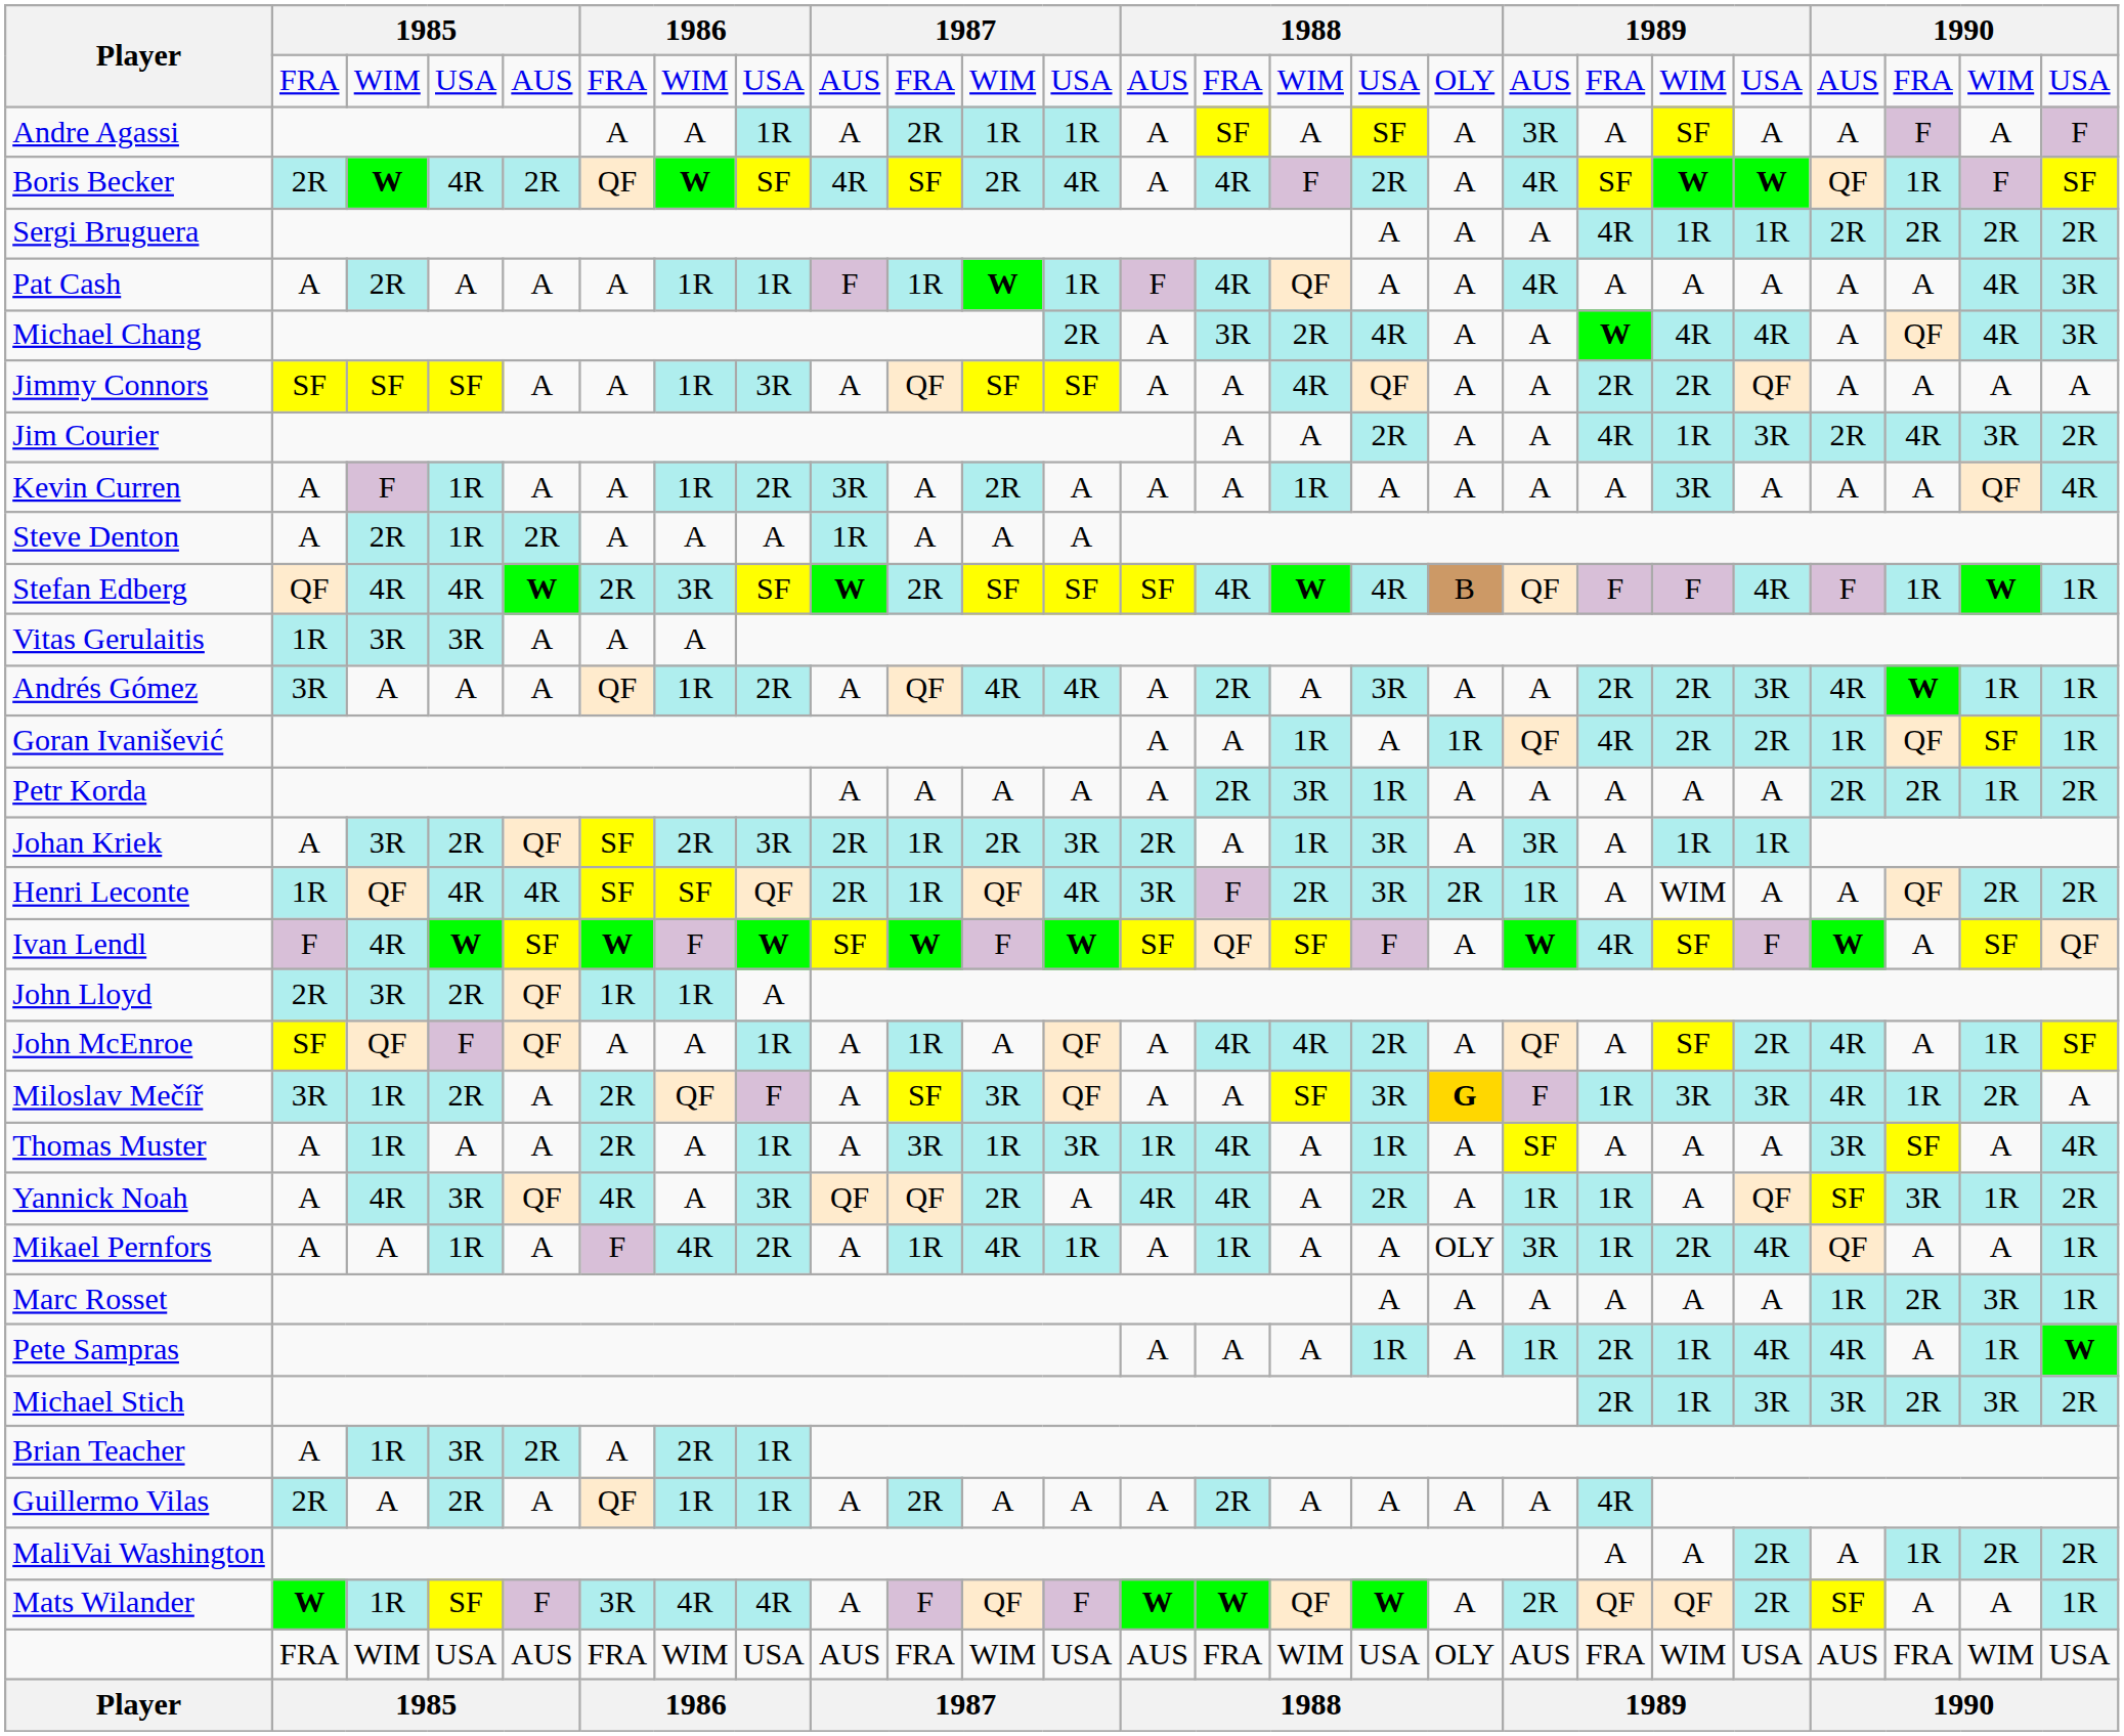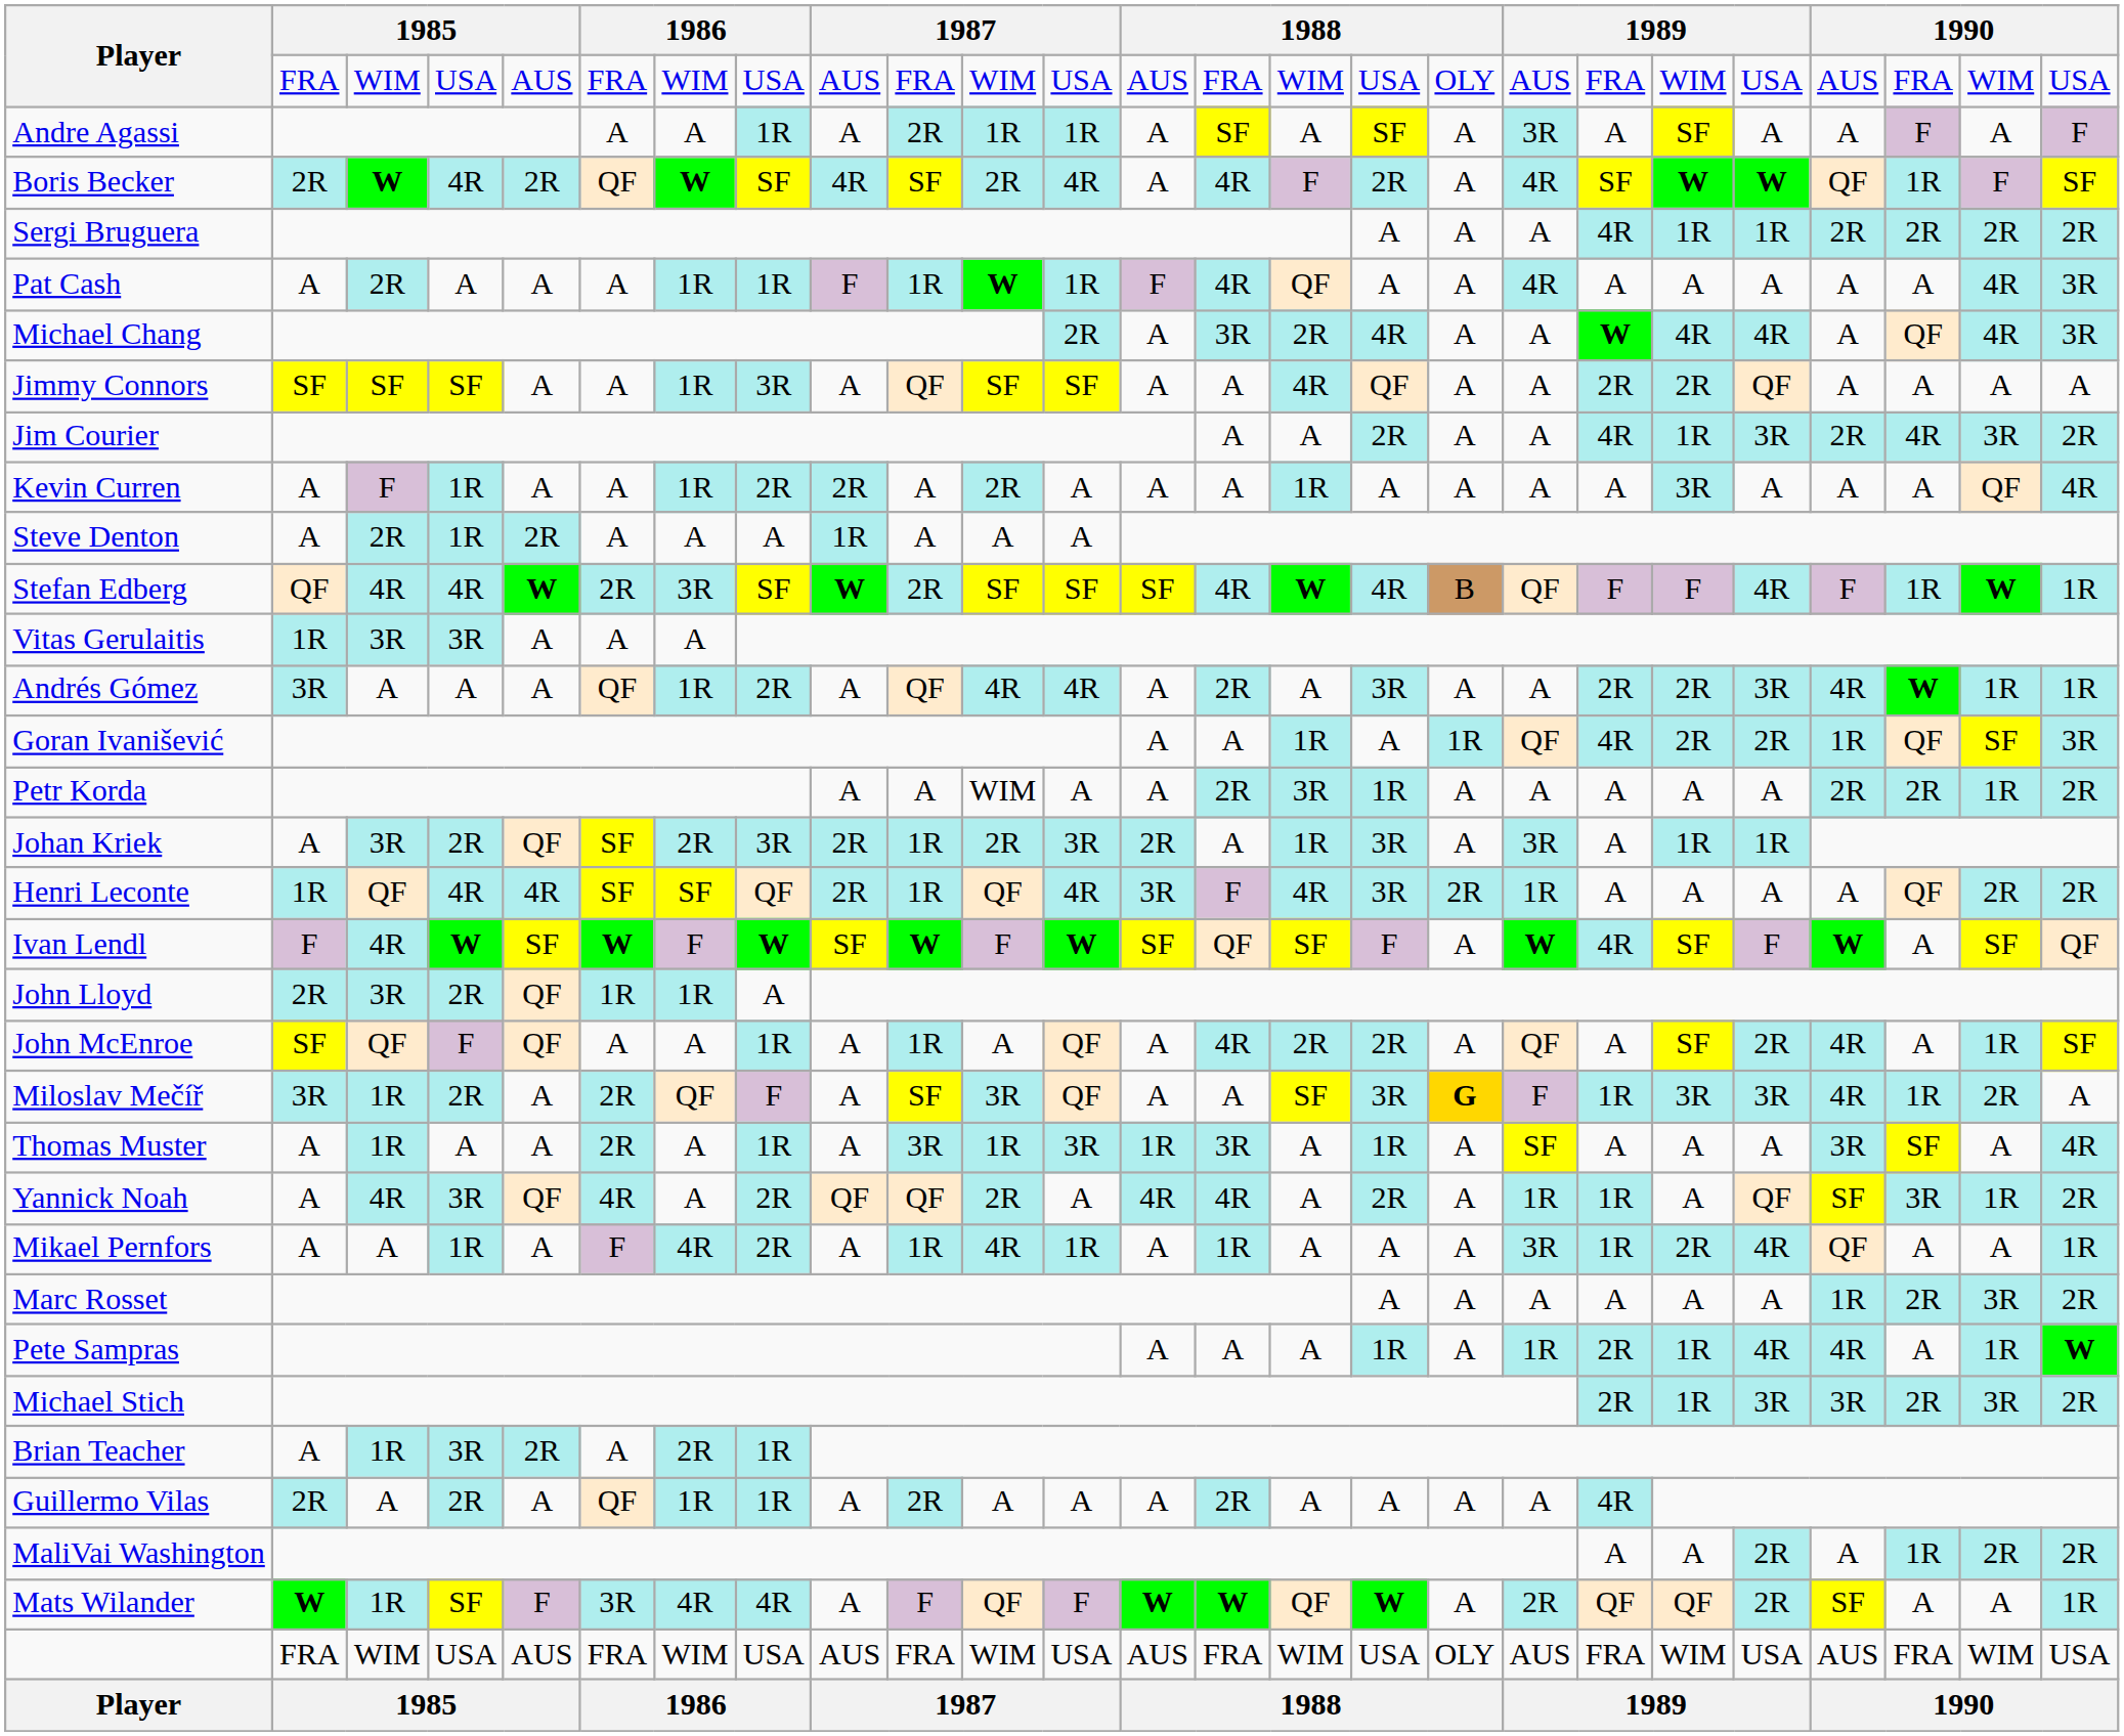Kevin Curren | column 9: 3R -> 2R
Goran Ivanišević | column 25: 1R -> 3R
Petr Korda | column 11: A -> WIM
Henri Leconte | column 15: 2R -> 4R
Henri Leconte | column 20: WIM -> A
John McEnroe | column 15: 4R -> 2R
Thomas Muster | column 14: 4R -> 3R
Yannick Noah | column 8: 3R -> 2R
Mikael Pernfors | column 17: OLY -> A
Marc Rosset | column 25: 1R -> 2R
